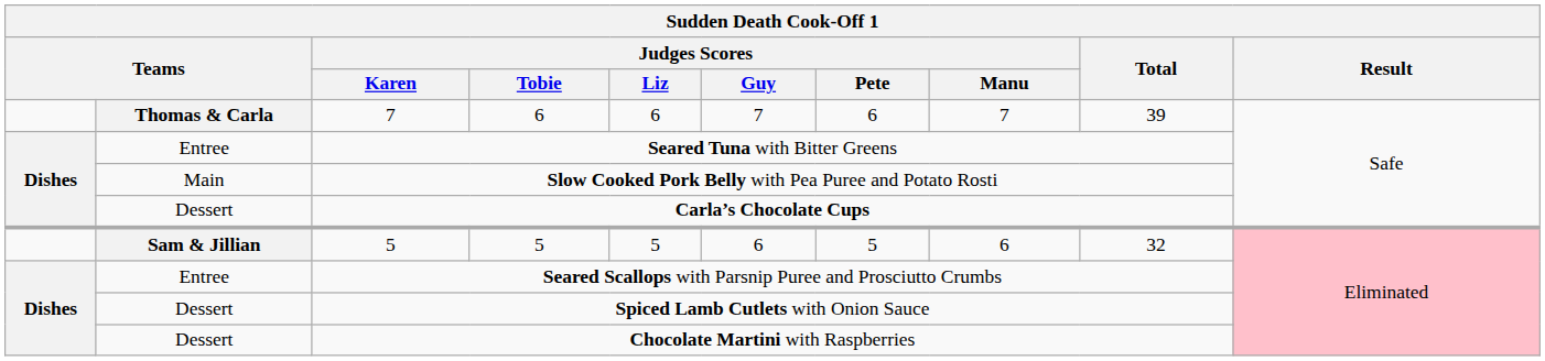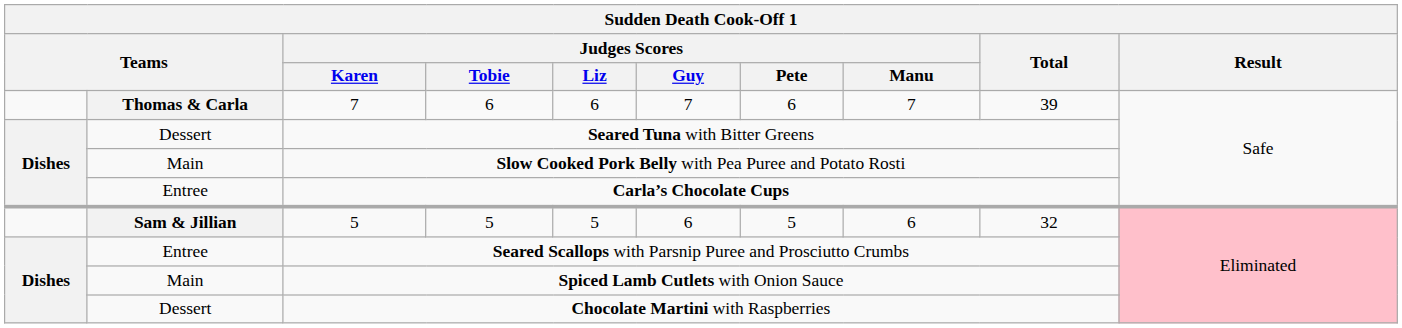Seared Tuna with Bitter Greens | column 2: Entree -> Dessert
Carla’s Chocolate Cups | column 2: Dessert -> Entree
Spiced Lamb Cutlets with Onion Sauce | column 2: Dessert -> Main
